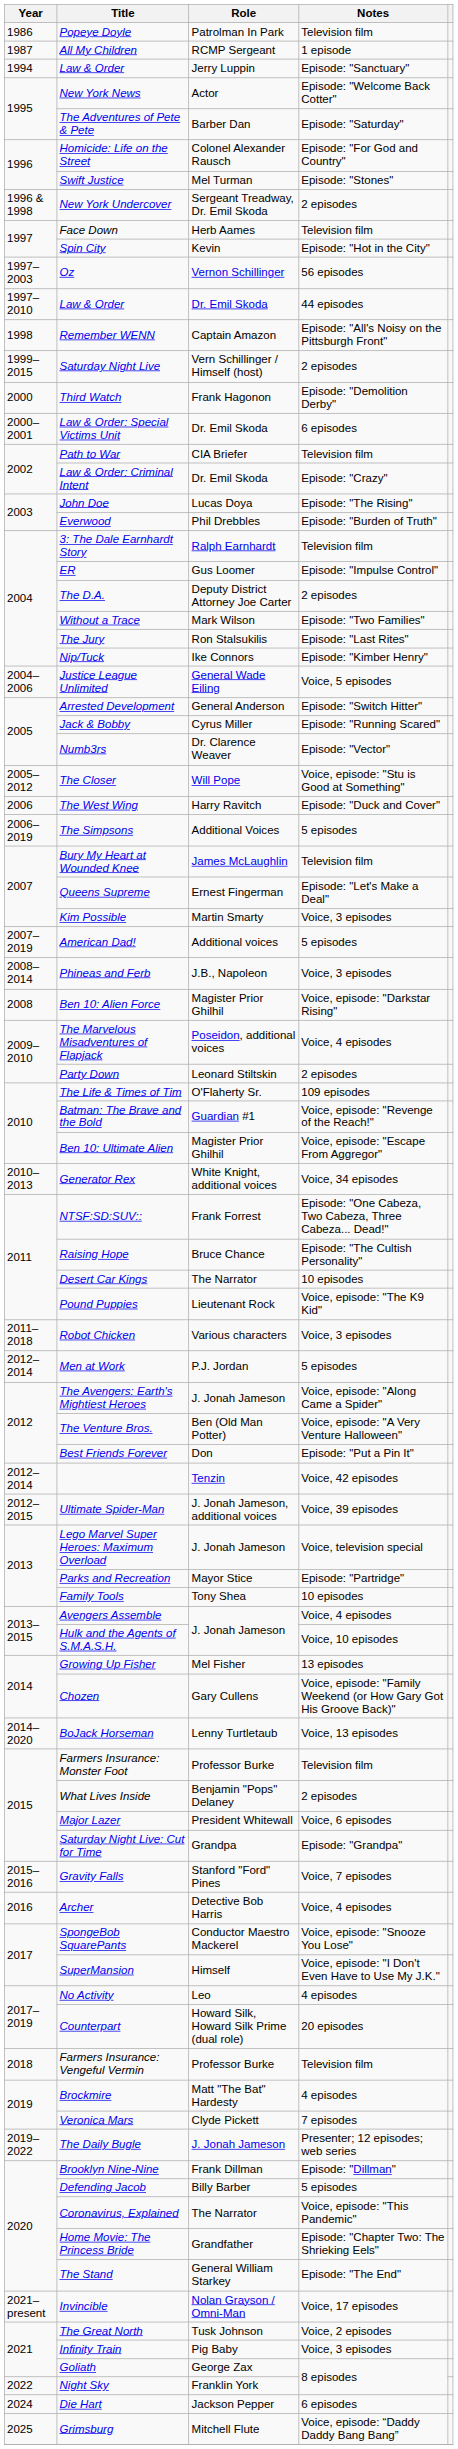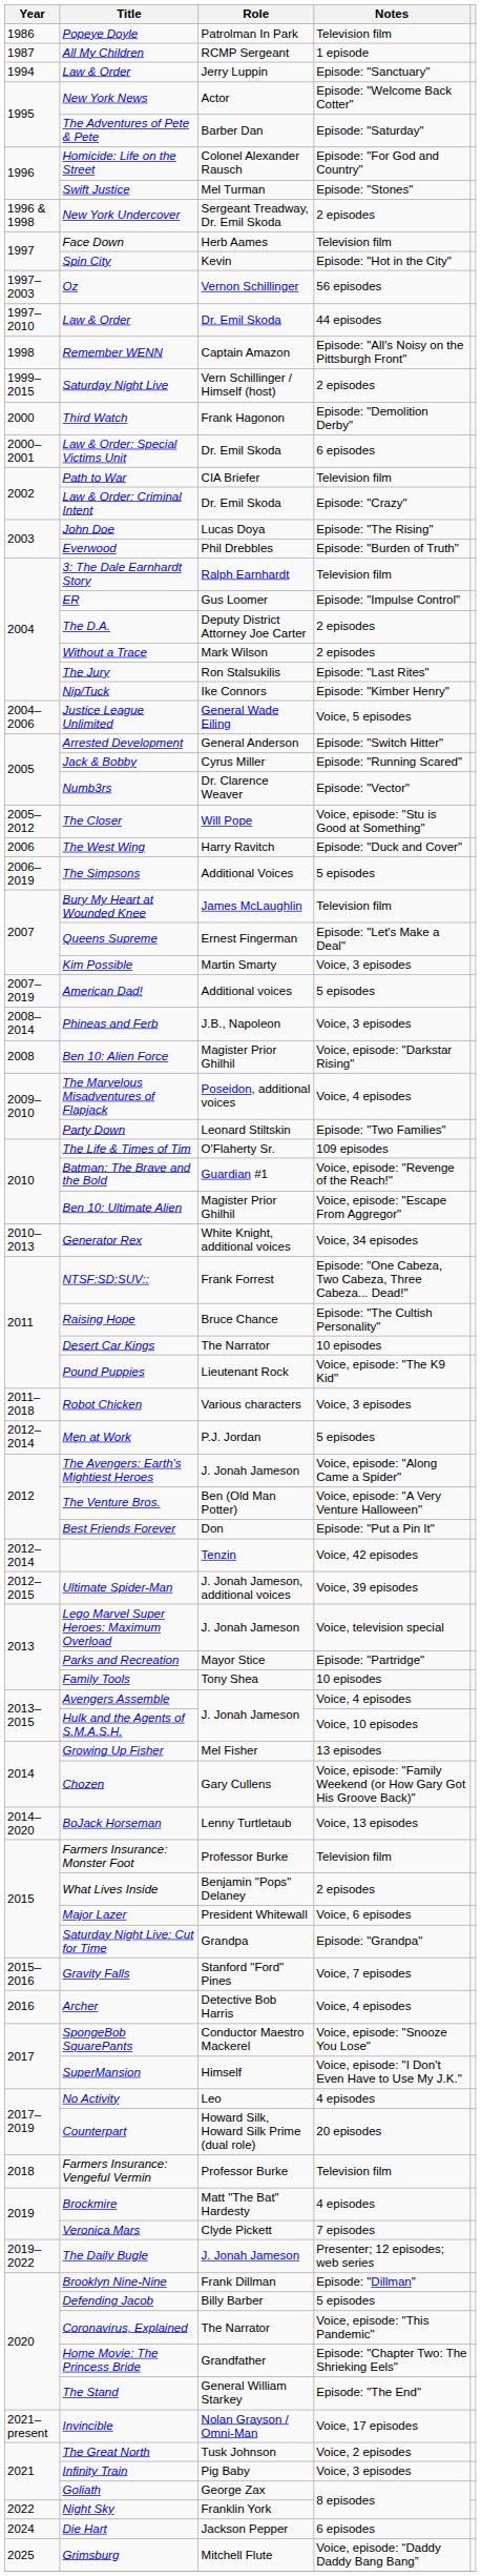Without a Trace | Notes: Episode: "Two Families" -> 2 episodes
Party Down | Notes: 2 episodes -> Episode: "Two Families"
